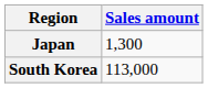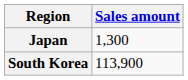South Korea | Sales amount: 113,000 -> 113,900
